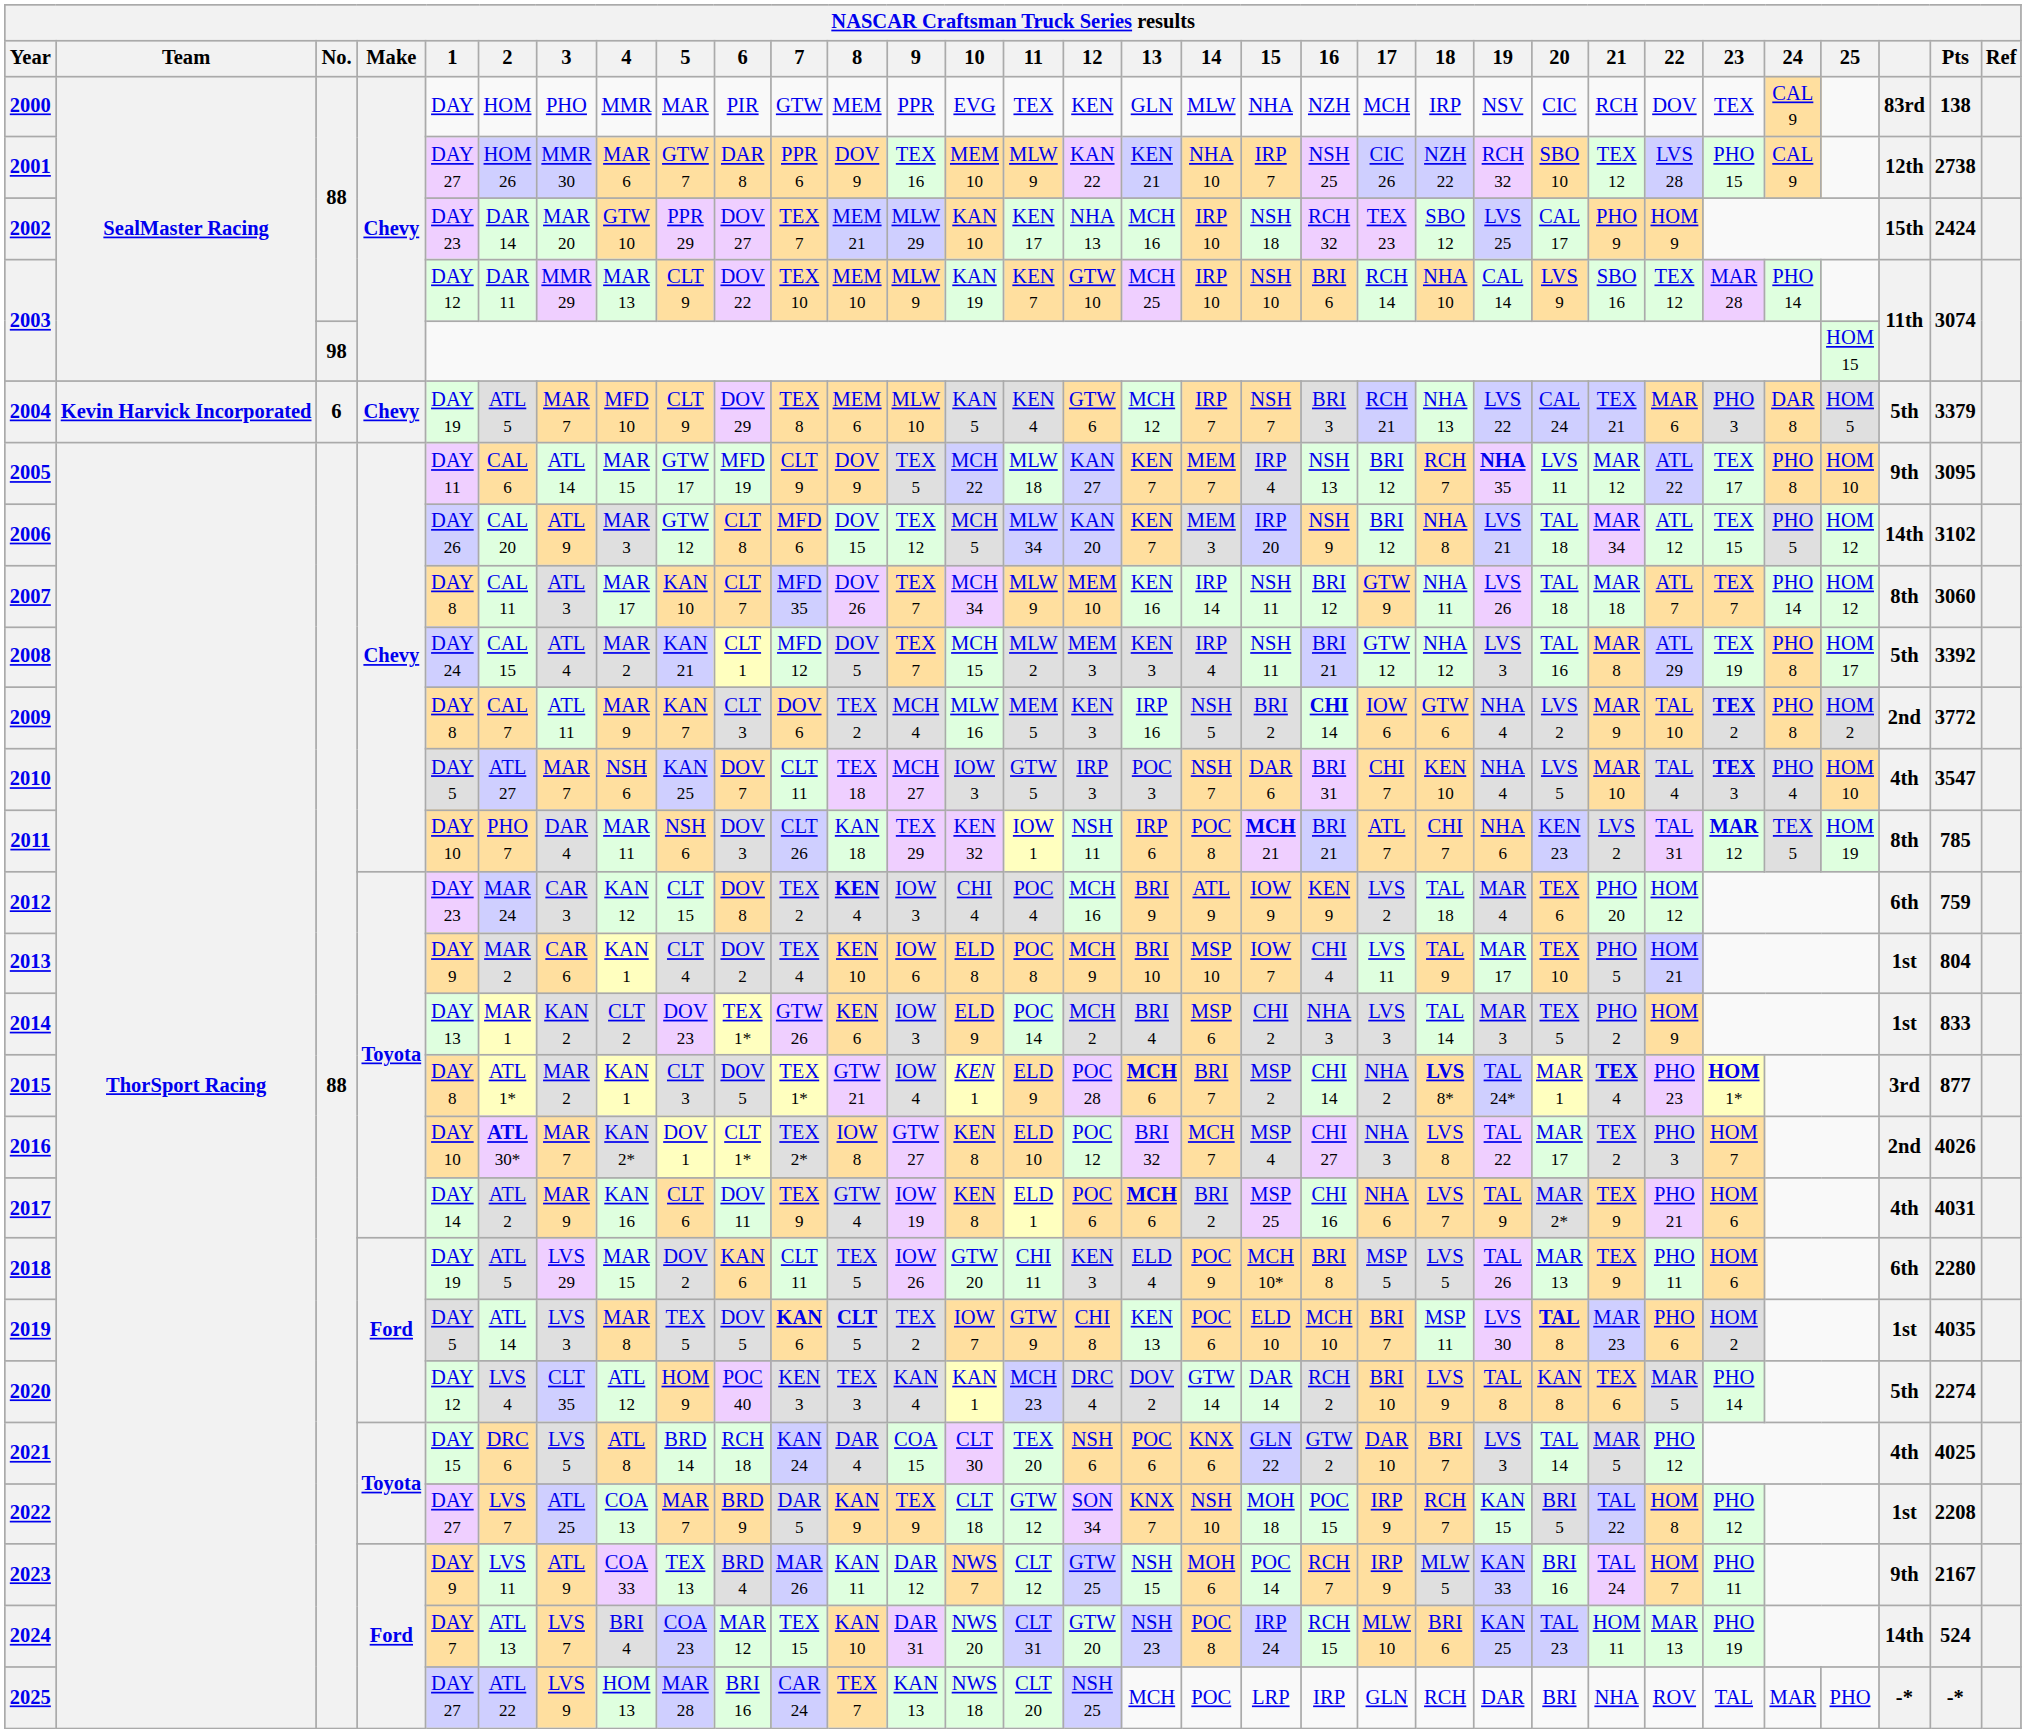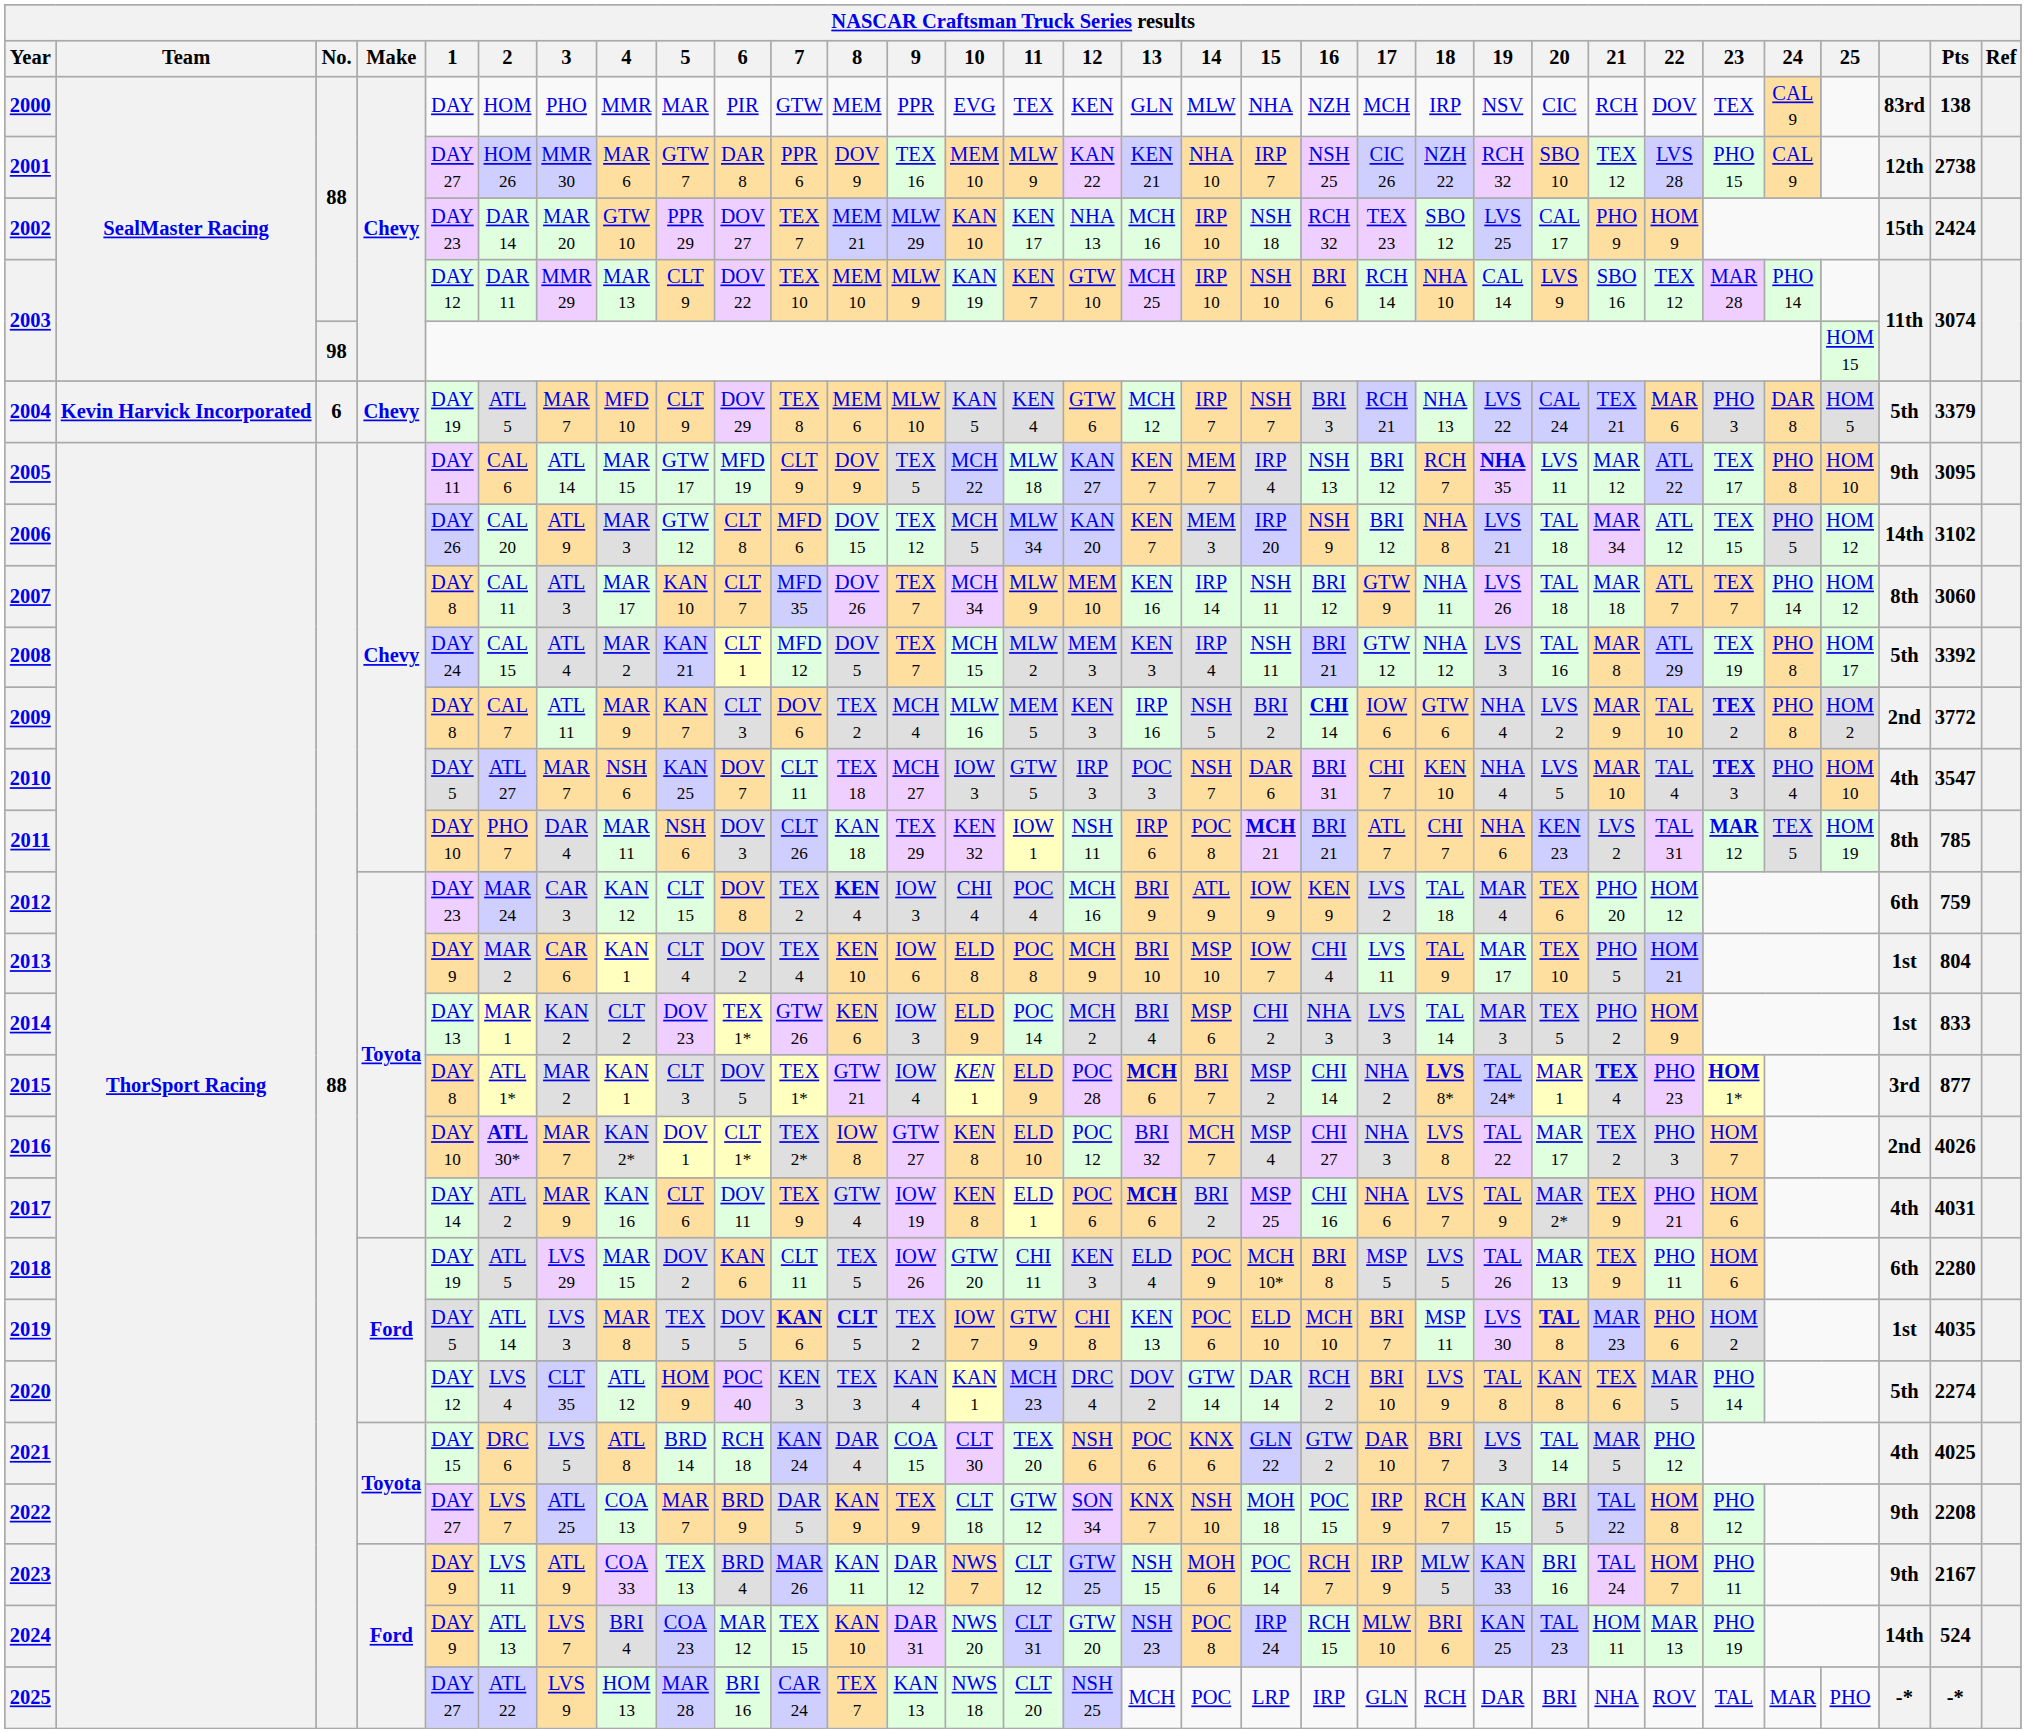2022 | column 30: 1st -> 9th
2024 | 1: DAY 7 -> DAY 9
